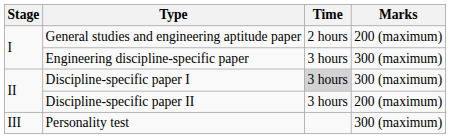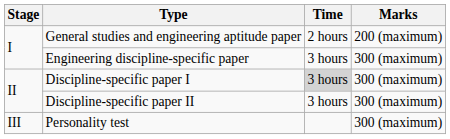Discipline-specific paper II | Marks: 200 (maximum) -> 300 (maximum)
